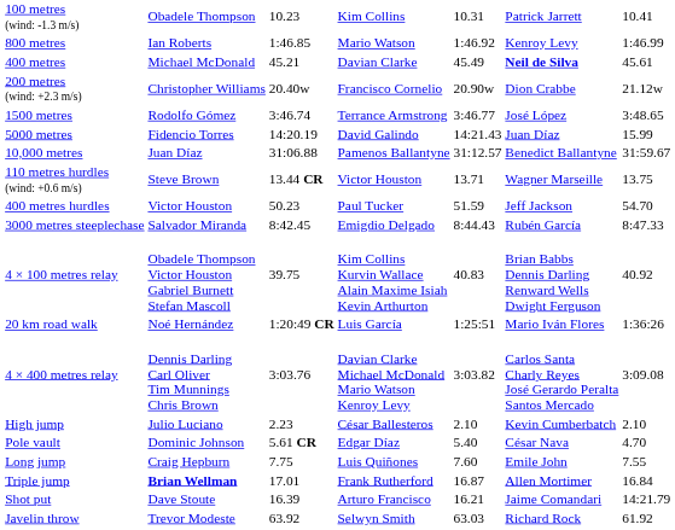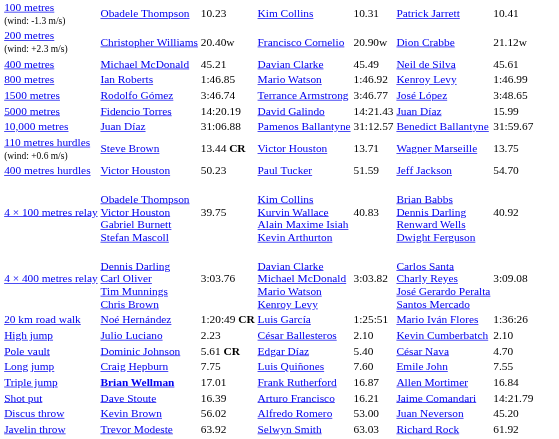rows swapped: 200 metres (wind: +2.3 m/s) <-> 800 metres
400 metres | column 6: bold -> normal
- row: 3000 metres steeplechase | Salvador Miranda | 8:42.45 | Emigdio Delgado | 8:44.43 | Rubén García | 8:47.33
rows swapped: 4 × 400 metres relay <-> 20 km road walk
+ row: Discus throw | Kevin Brown | 56.02 | Alfredo Romero | 53.00 | Juan Neverson | 45.20
